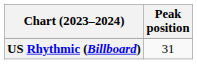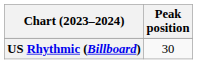US Rhythmic (Billboard) | Peak position: 31 -> 30
